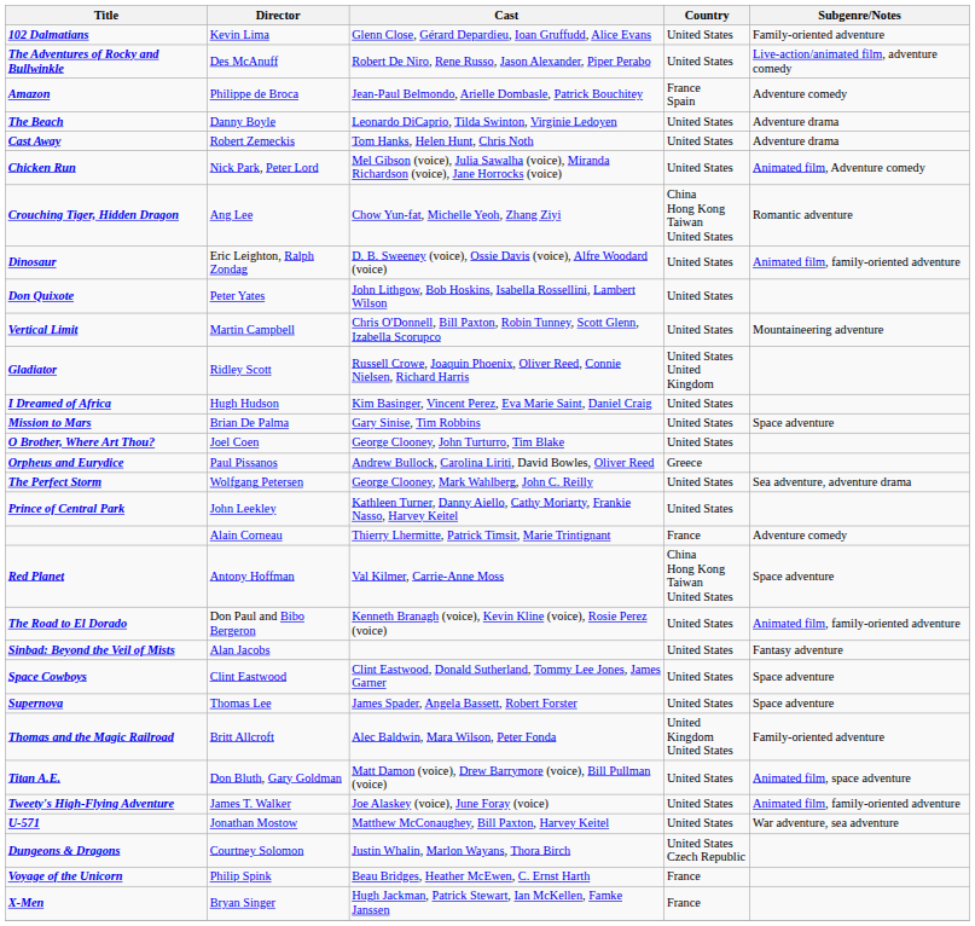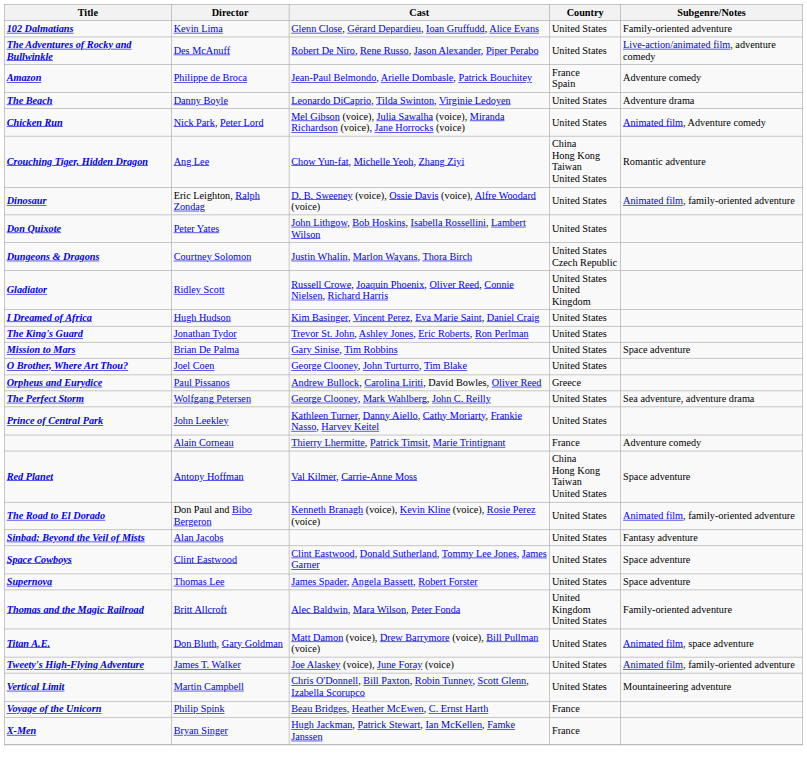- row: Cast Away | Robert Zemeckis | Tom Hanks, Helen Hunt, Chris Noth | United States | Adventure drama
rows swapped: Dungeons & Dragons <-> Vertical Limit
+ row: The King's Guard | Jonathan Tydor | Trevor St. John, Ashley Jones, Eric Roberts, Ron Perlman | United States
- row: U-571 | Jonathan Mostow | Matthew McConaughey, Bill Paxton, Harvey Keitel | United States | War adventure, sea adventure
